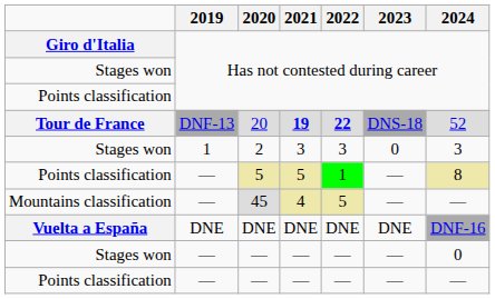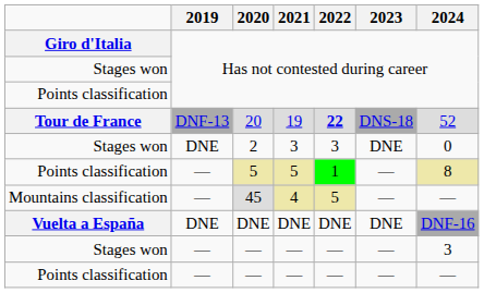20 | 2021: bold -> normal
2 | 2019: 1 -> DNE
2 | 2023: 0 -> DNE
2 | 2024: 3 -> 0
Stages won / — | 2024: 0 -> 3
